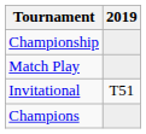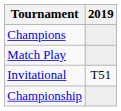rows swapped: Championship <-> Champions
